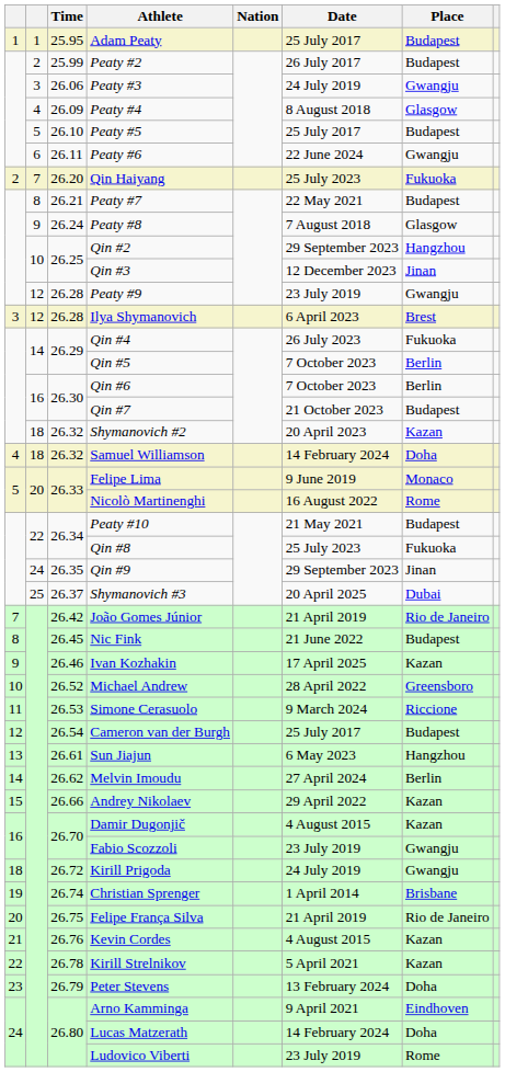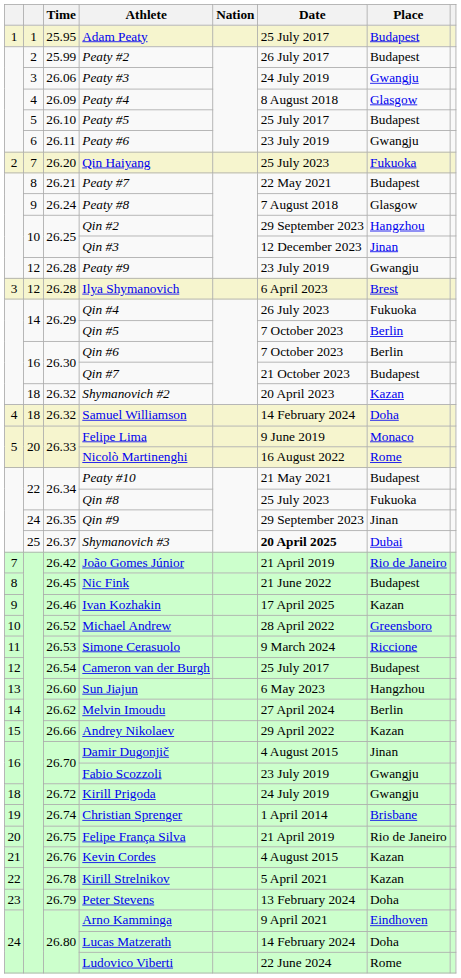Peaty #6 | Date: 22 June 2024 -> 23 July 2019
Shymanovich #3 | Date: normal -> bold
Sun Jiajun | Time: 26.61 -> 26.60
Damir Dugonjič | Place: Kazan -> Jinan
Ludovico Viberti | Date: 23 July 2019 -> 22 June 2024
